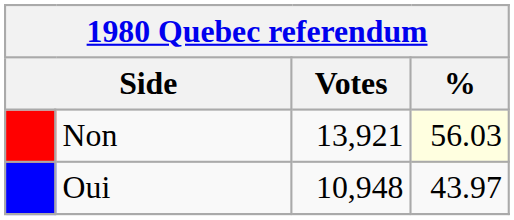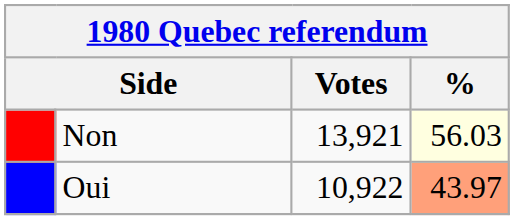Oui | Votes: 10,948 -> 10,922
Oui | %: no background -> lightsalmon background
